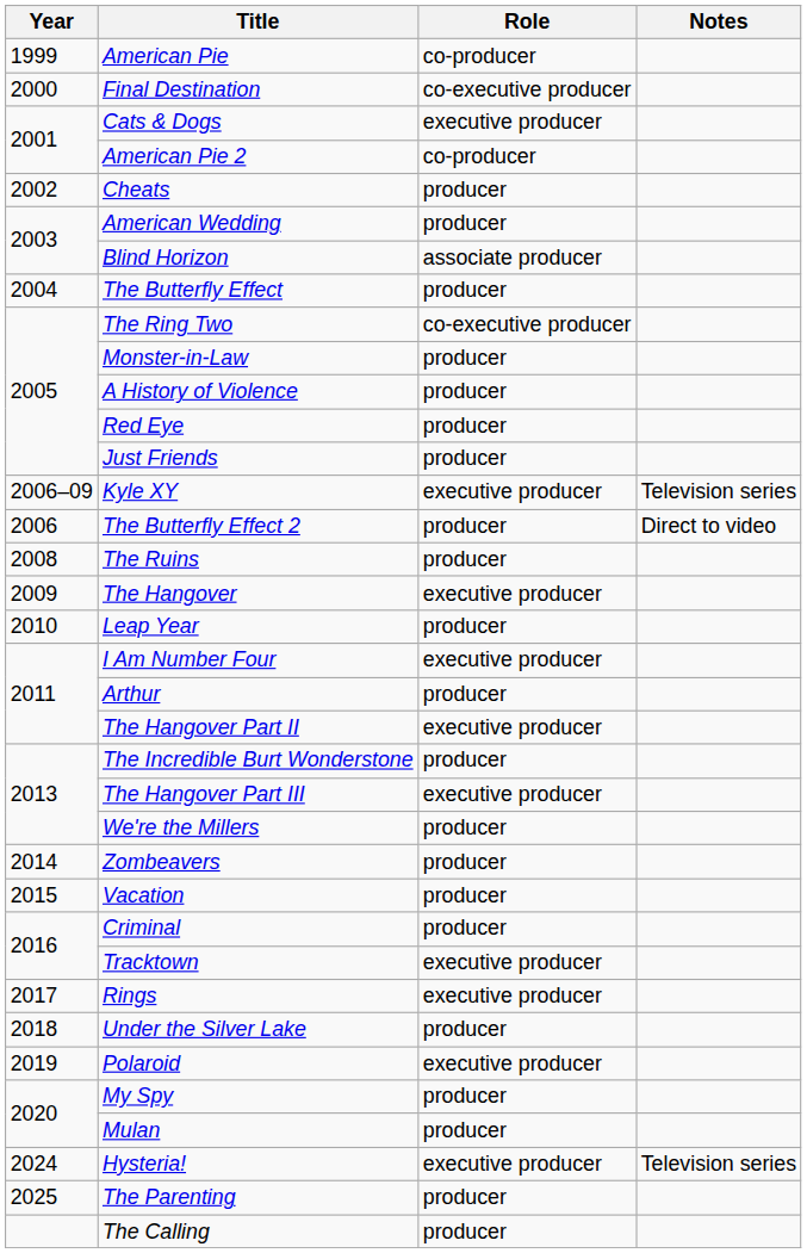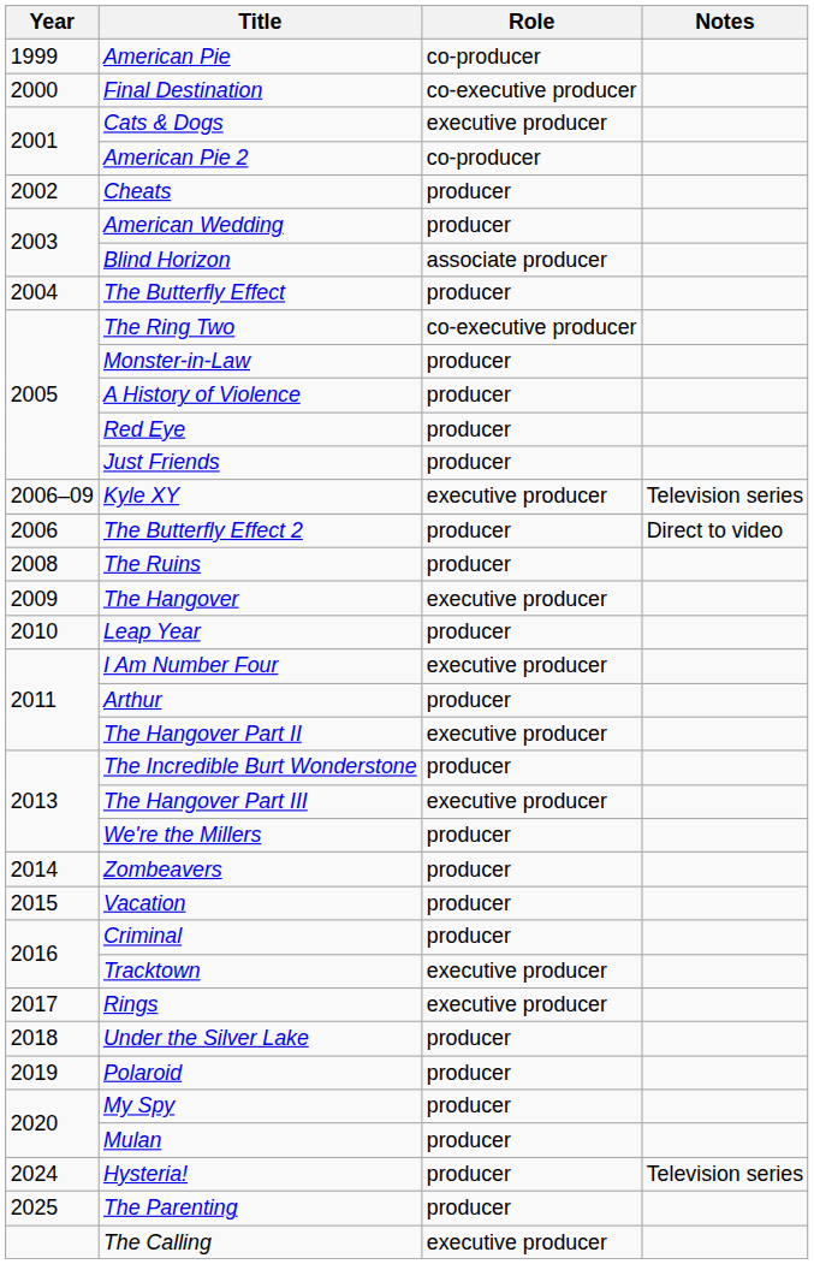Polaroid | Role: executive producer -> producer
Hysteria! | Role: executive producer -> producer
The Calling | Role: producer -> executive producer
